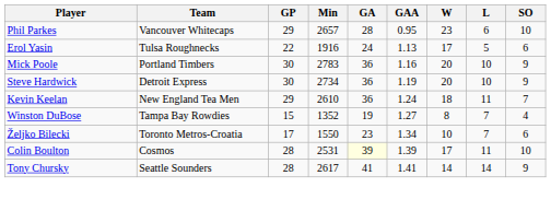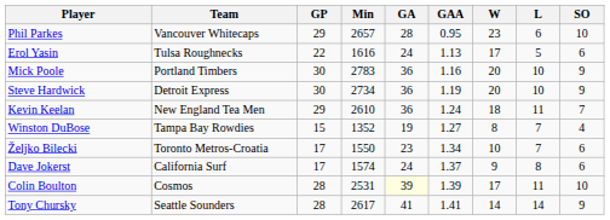Erol Yasin | Min: 1916 -> 1616
+ row: Dave Jokerst | California Surf | 17 | 1574 | 24 | 1.37 | 9 | 8 | 6
